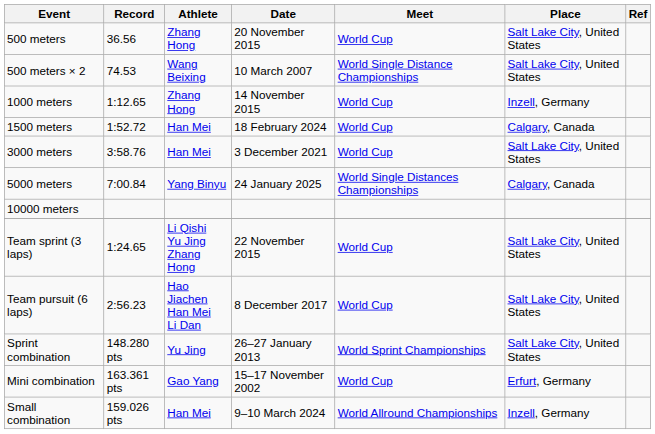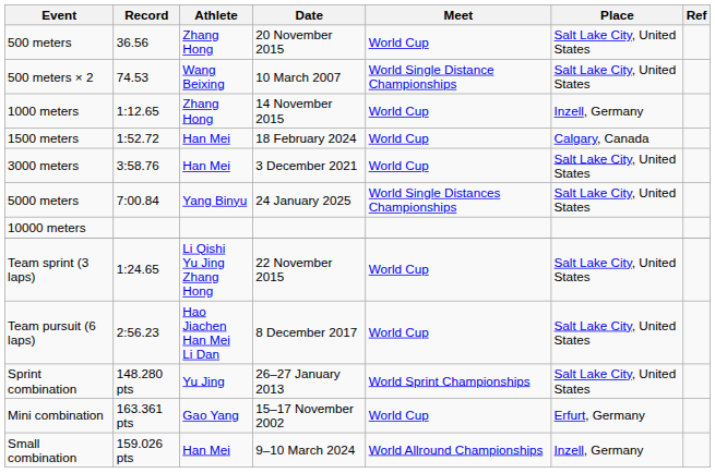5000 meters | Place: Calgary, Canada -> Salt Lake City, United States
